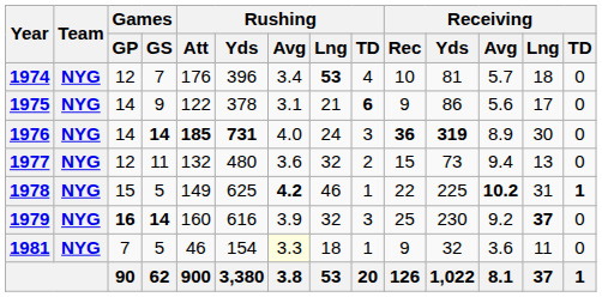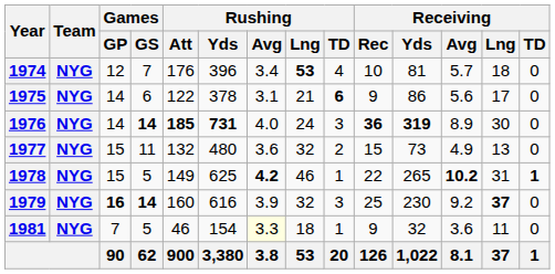1975 | Games / GS: 9 -> 6
1977 | Games / GP: 12 -> 15
1977 | Receiving / Avg: 9.4 -> 4.9
1978 | Receiving / Yds: 225 -> 265
